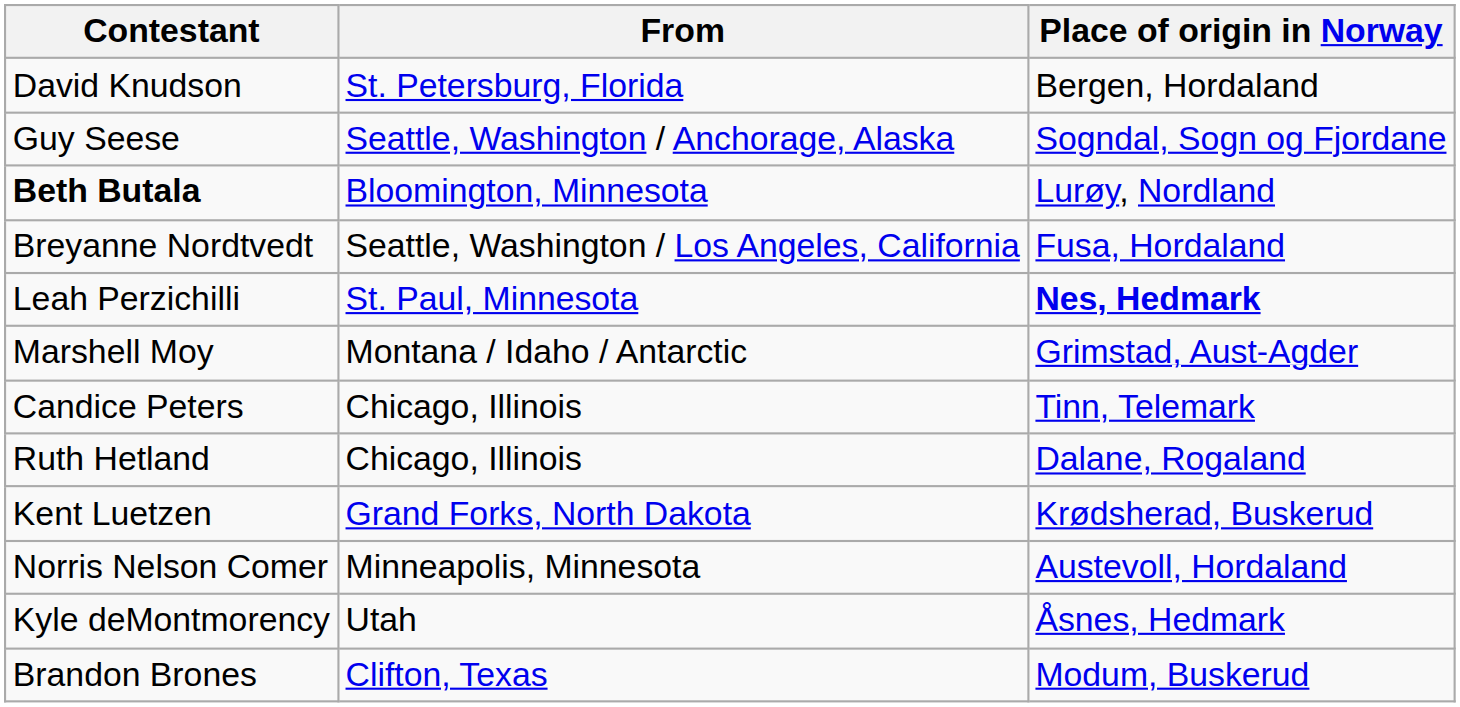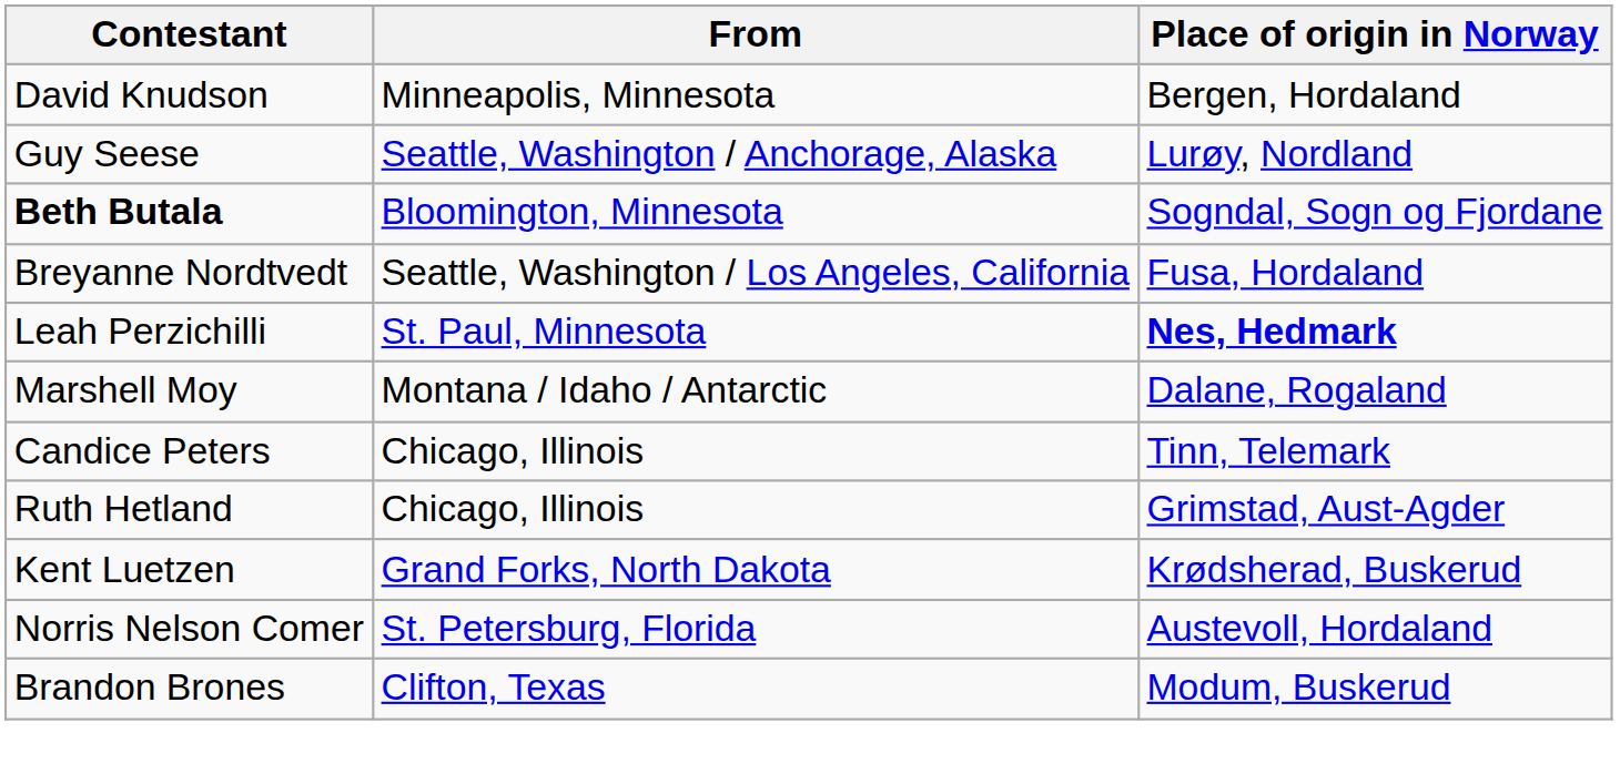David Knudson | From: St. Petersburg, Florida -> Minneapolis, Minnesota
Guy Seese | Place of origin in Norway: Sogndal, Sogn og Fjordane -> Lurøy, Nordland
Beth Butala | Place of origin in Norway: Lurøy, Nordland -> Sogndal, Sogn og Fjordane
Marshell Moy | Place of origin in Norway: Grimstad, Aust-Agder -> Dalane, Rogaland
Ruth Hetland | Place of origin in Norway: Dalane, Rogaland -> Grimstad, Aust-Agder
Norris Nelson Comer | From: Minneapolis, Minnesota -> St. Petersburg, Florida
- row: Kyle deMontmorency | Utah | Åsnes, Hedmark
